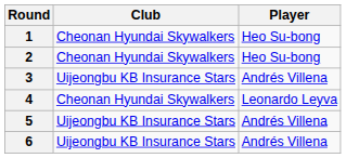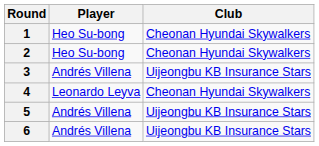columns swapped: Player <-> Club
